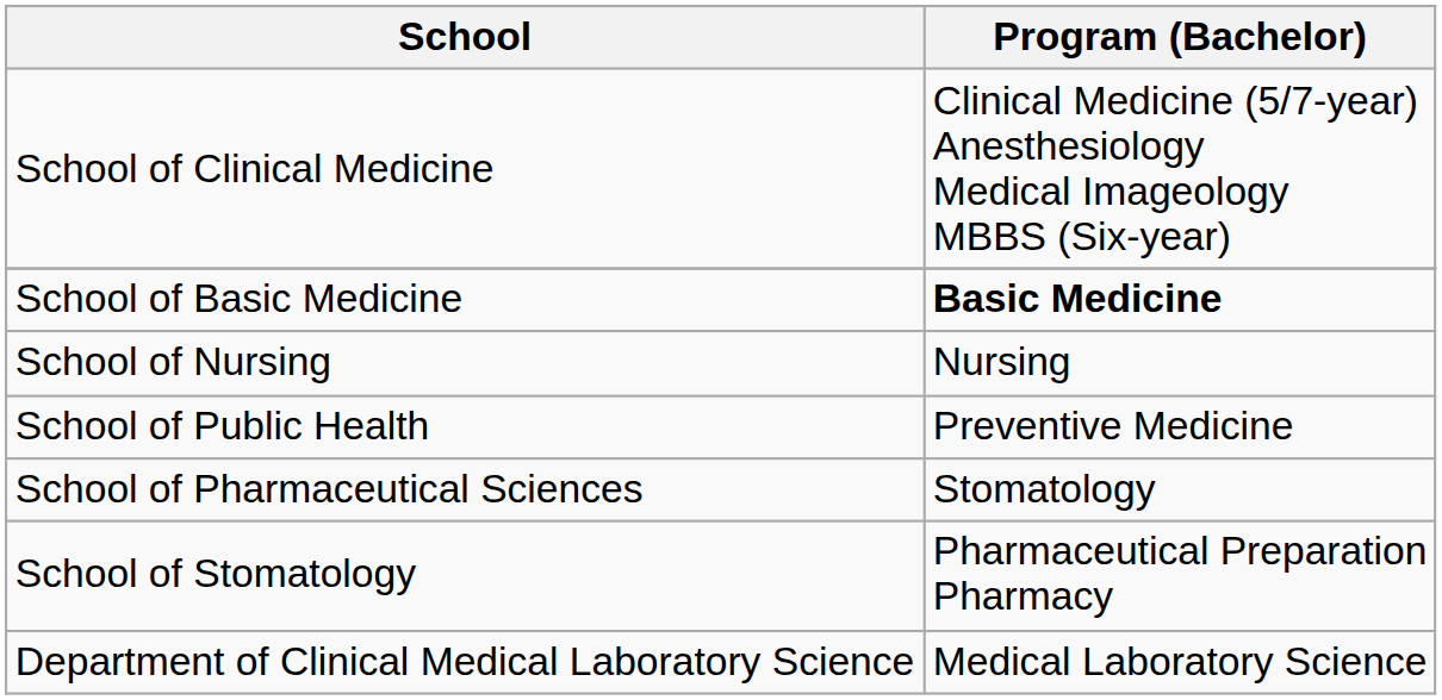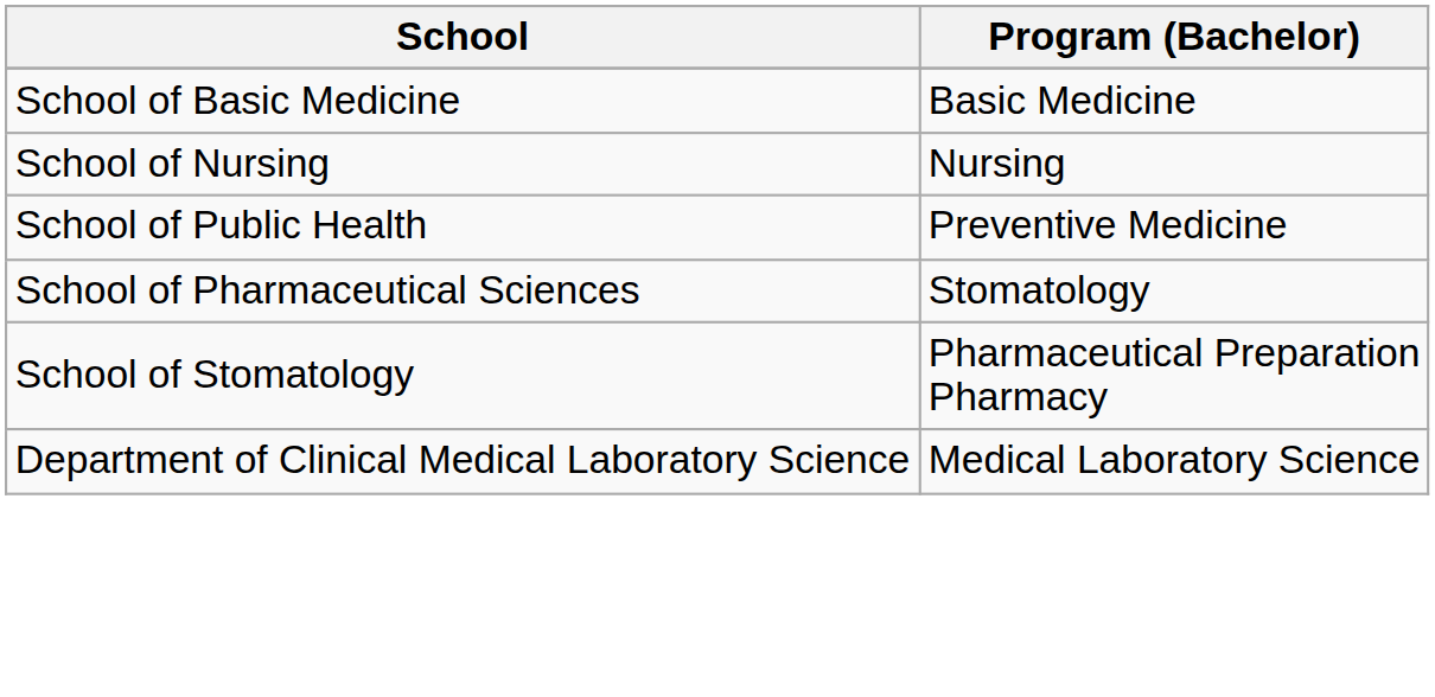- row: School of Clinical Medicine | Clinical Medicine (5/7-year) Anesthesiology Medical Imageology MBBS (Six-year)
School of Basic Medicine | Program (Bachelor): bold -> normal
